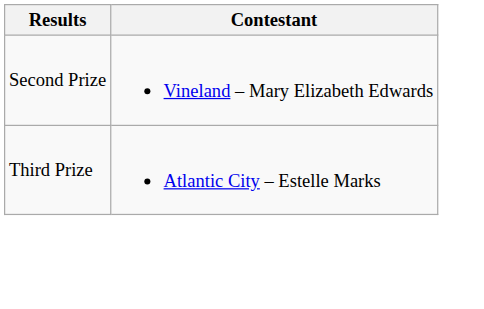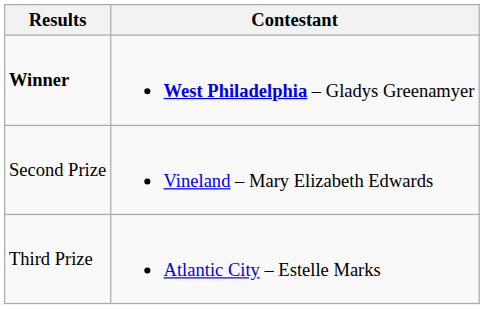+ row: Winner | West Philadelphia – Gladys Greenamyer
